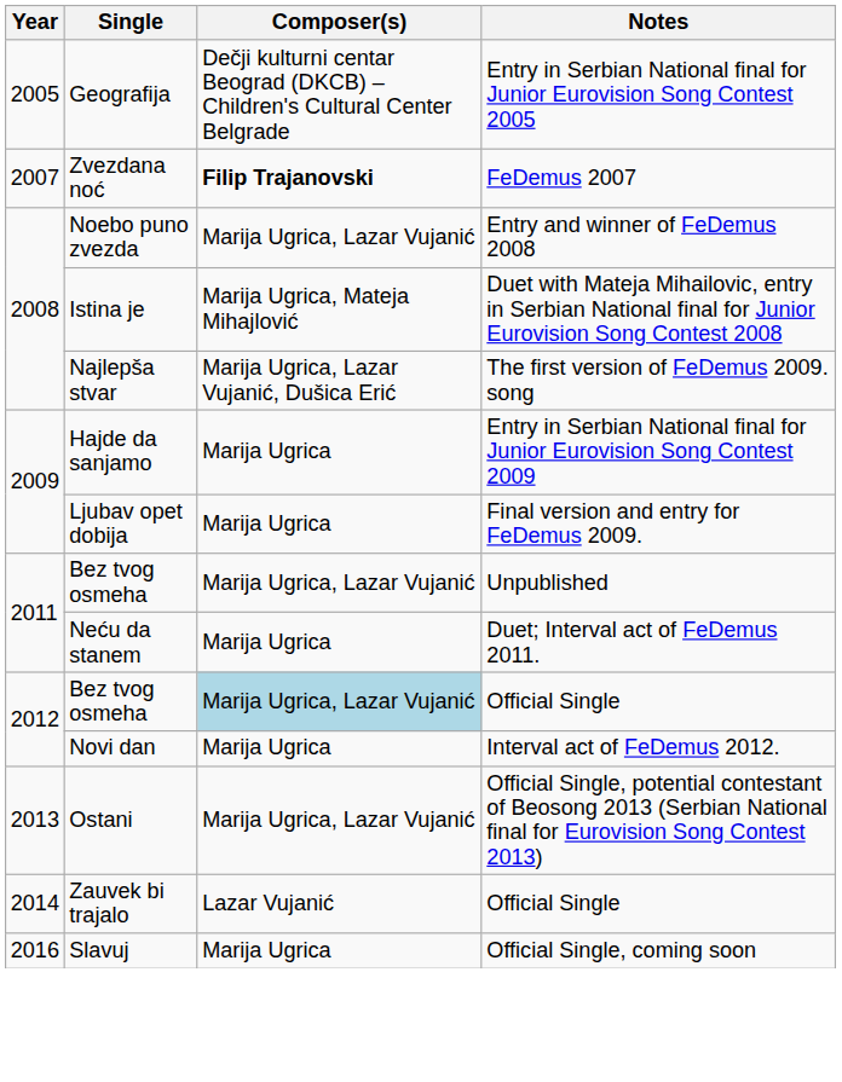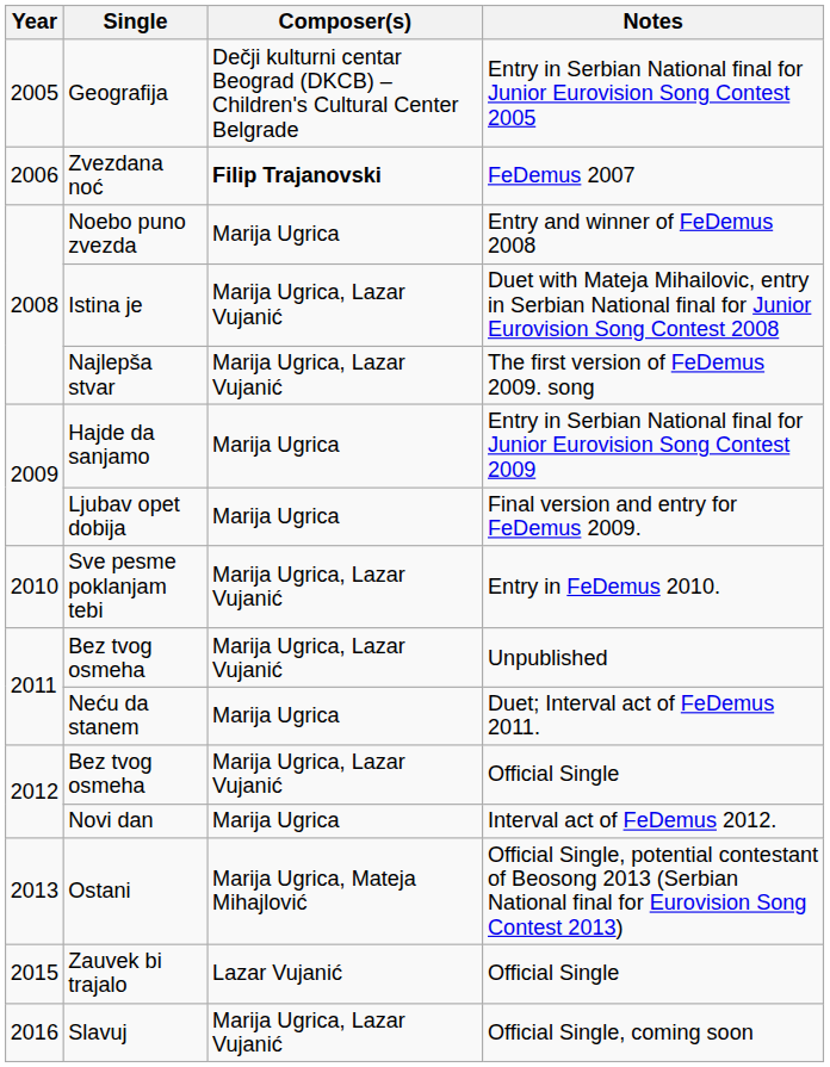Zvezdana noć | Year: 2007 -> 2006
Noebo puno zvezda | Composer(s): Marija Ugrica, Lazar Vujanić -> Marija Ugrica
Istina je | Composer(s): Marija Ugrica, Mateja Mihajlović -> Marija Ugrica, Lazar Vujanić
Najlepša stvar | Composer(s): Marija Ugrica, Lazar Vujanić, Dušica Erić -> Marija Ugrica, Lazar Vujanić
+ row: 2010 | Sve pesme poklanjam tebi | Marija Ugrica, Lazar Vujanić | Entry in FeDemus 2010.
Bez tvog osmeha / Official Single | Composer(s): lightblue background -> no background
Ostani | Composer(s): Marija Ugrica, Lazar Vujanić -> Marija Ugrica, Mateja Mihajlović
Zauvek bi trajalo | Year: 2014 -> 2015
Slavuj | Composer(s): Marija Ugrica -> Marija Ugrica, Lazar Vujanić
